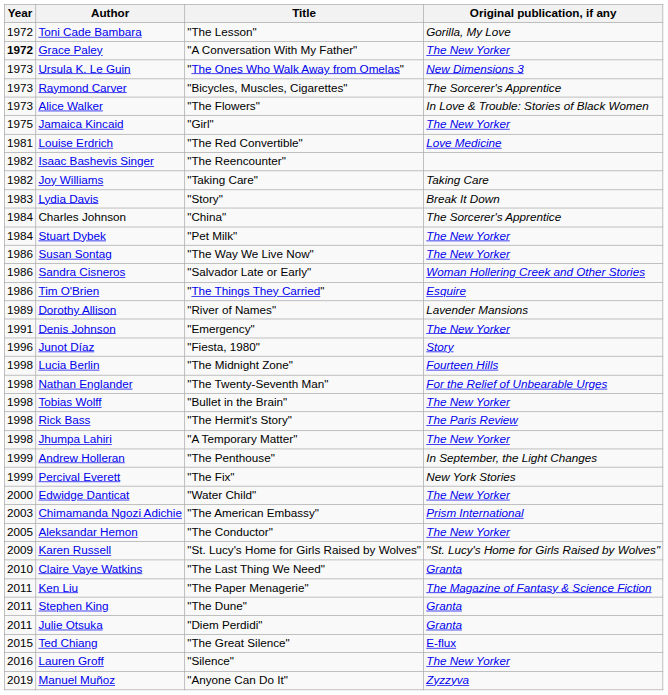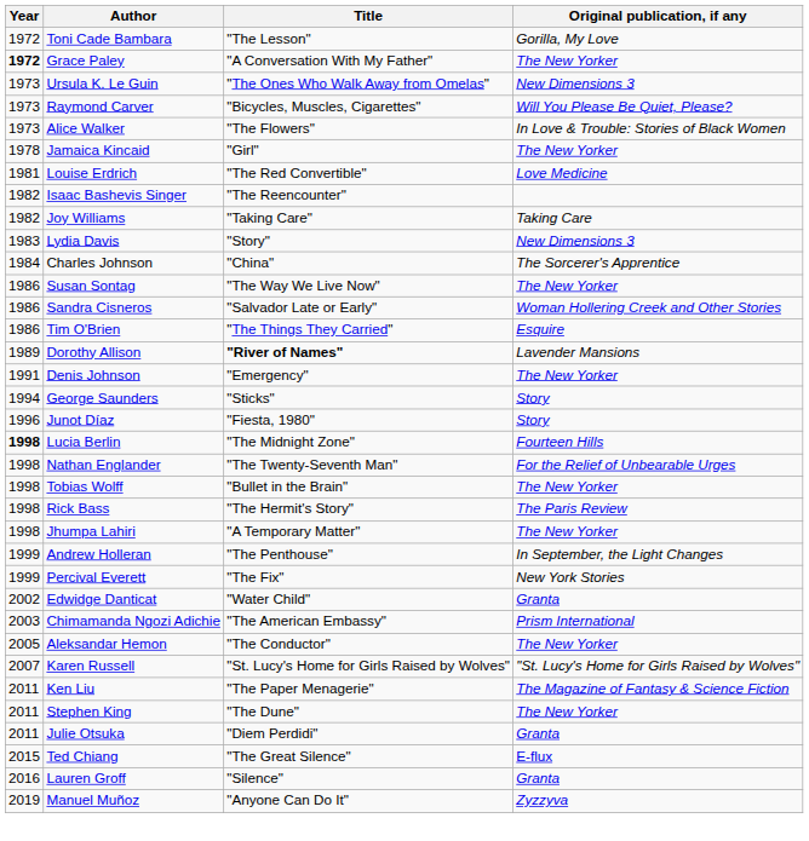Raymond Carver | Original publication, if any: The Sorcerer's Apprentice -> Will You Please Be Quiet, Please?
Jamaica Kincaid | Year: 1975 -> 1978
Lydia Davis | Original publication, if any: Break It Down -> New Dimensions 3
- row: 1984 | Stuart Dybek | "Pet Milk" | The New Yorker
Dorothy Allison | Title: normal -> bold
+ row: 1994 | George Saunders | "Sticks" | Story
Lucia Berlin | Year: normal -> bold
Edwidge Danticat | Year: 2000 -> 2002
Edwidge Danticat | Original publication, if any: The New Yorker -> Granta
Karen Russell | Year: 2009 -> 2007
- row: 2010 | Claire Vaye Watkins | "The Last Thing We Need" | Granta
Stephen King | Original publication, if any: Granta -> The New Yorker
Lauren Groff | Original publication, if any: The New Yorker -> Granta
